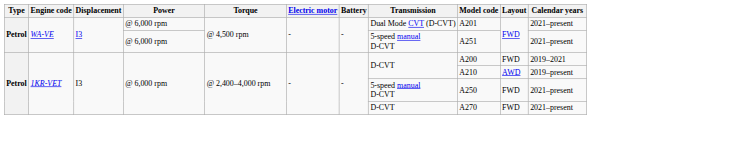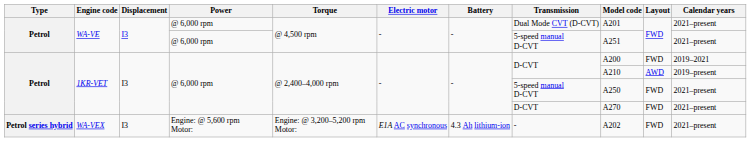+ row: Petrol series hybrid | WA-VEX | I3 | Engine: @ 5,600 rpm Motor: | Engine: @ 3,200–5,200 rpm Motor: | E1A AC synchronous | 4.3 Ah lithium-ion | - | A202 | FWD | 2021–present
